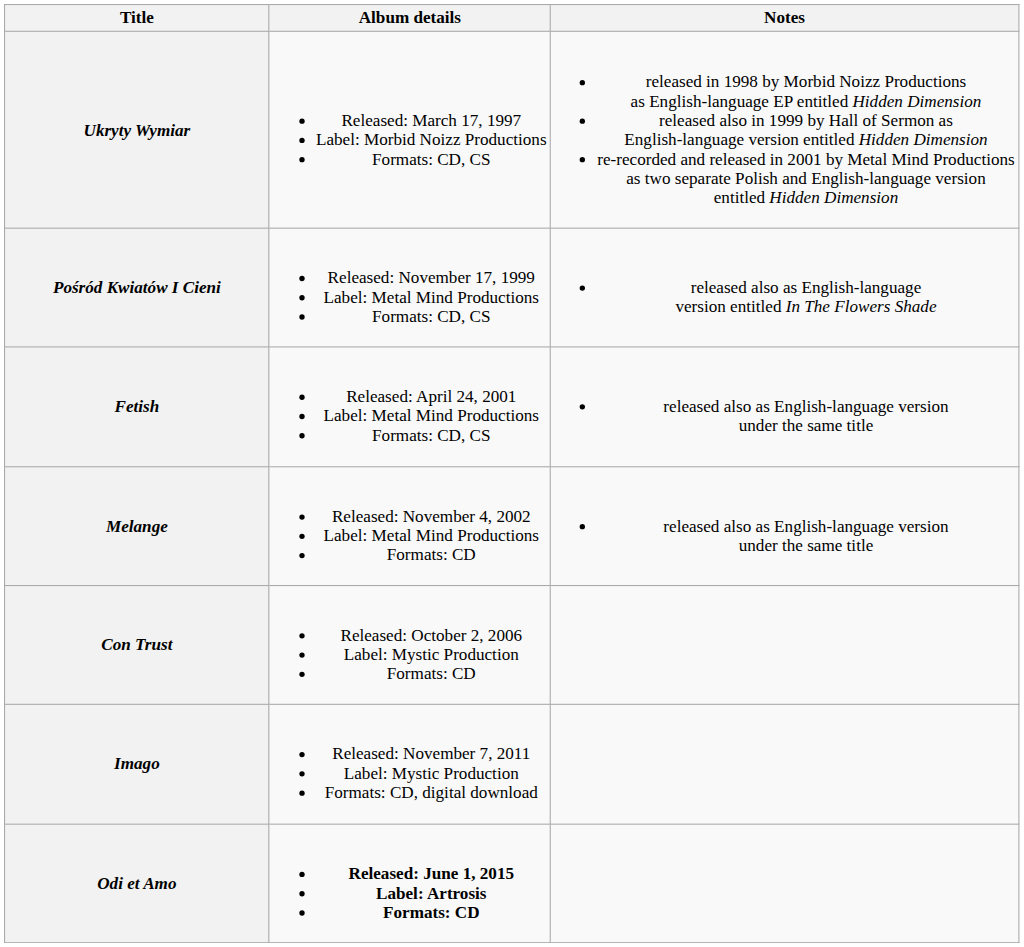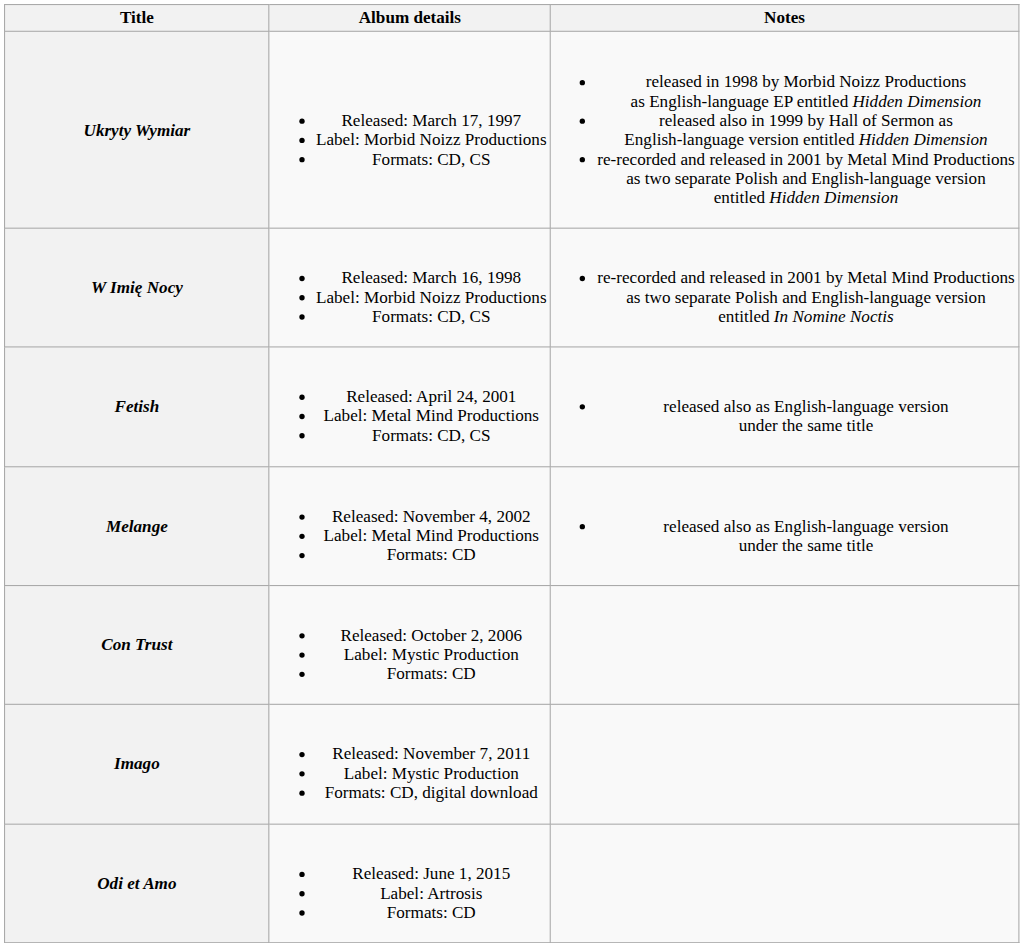+ row: W Imię Nocy | Released: March 16, 1998 Label: Morbid Noizz Productions Formats: CD, CS | re-recorded and released in 2001 by Metal Mind Productions as two separate Polish and English-language version entitled In Nomine Noctis
- row: Pośród Kwiatów I Cieni | Released: November 17, 1999 Label: Metal Mind Productions Formats: CD, CS | released also as English-language version entitled In The Flowers Shade
Odi et Amo | Album details: bold -> normal
